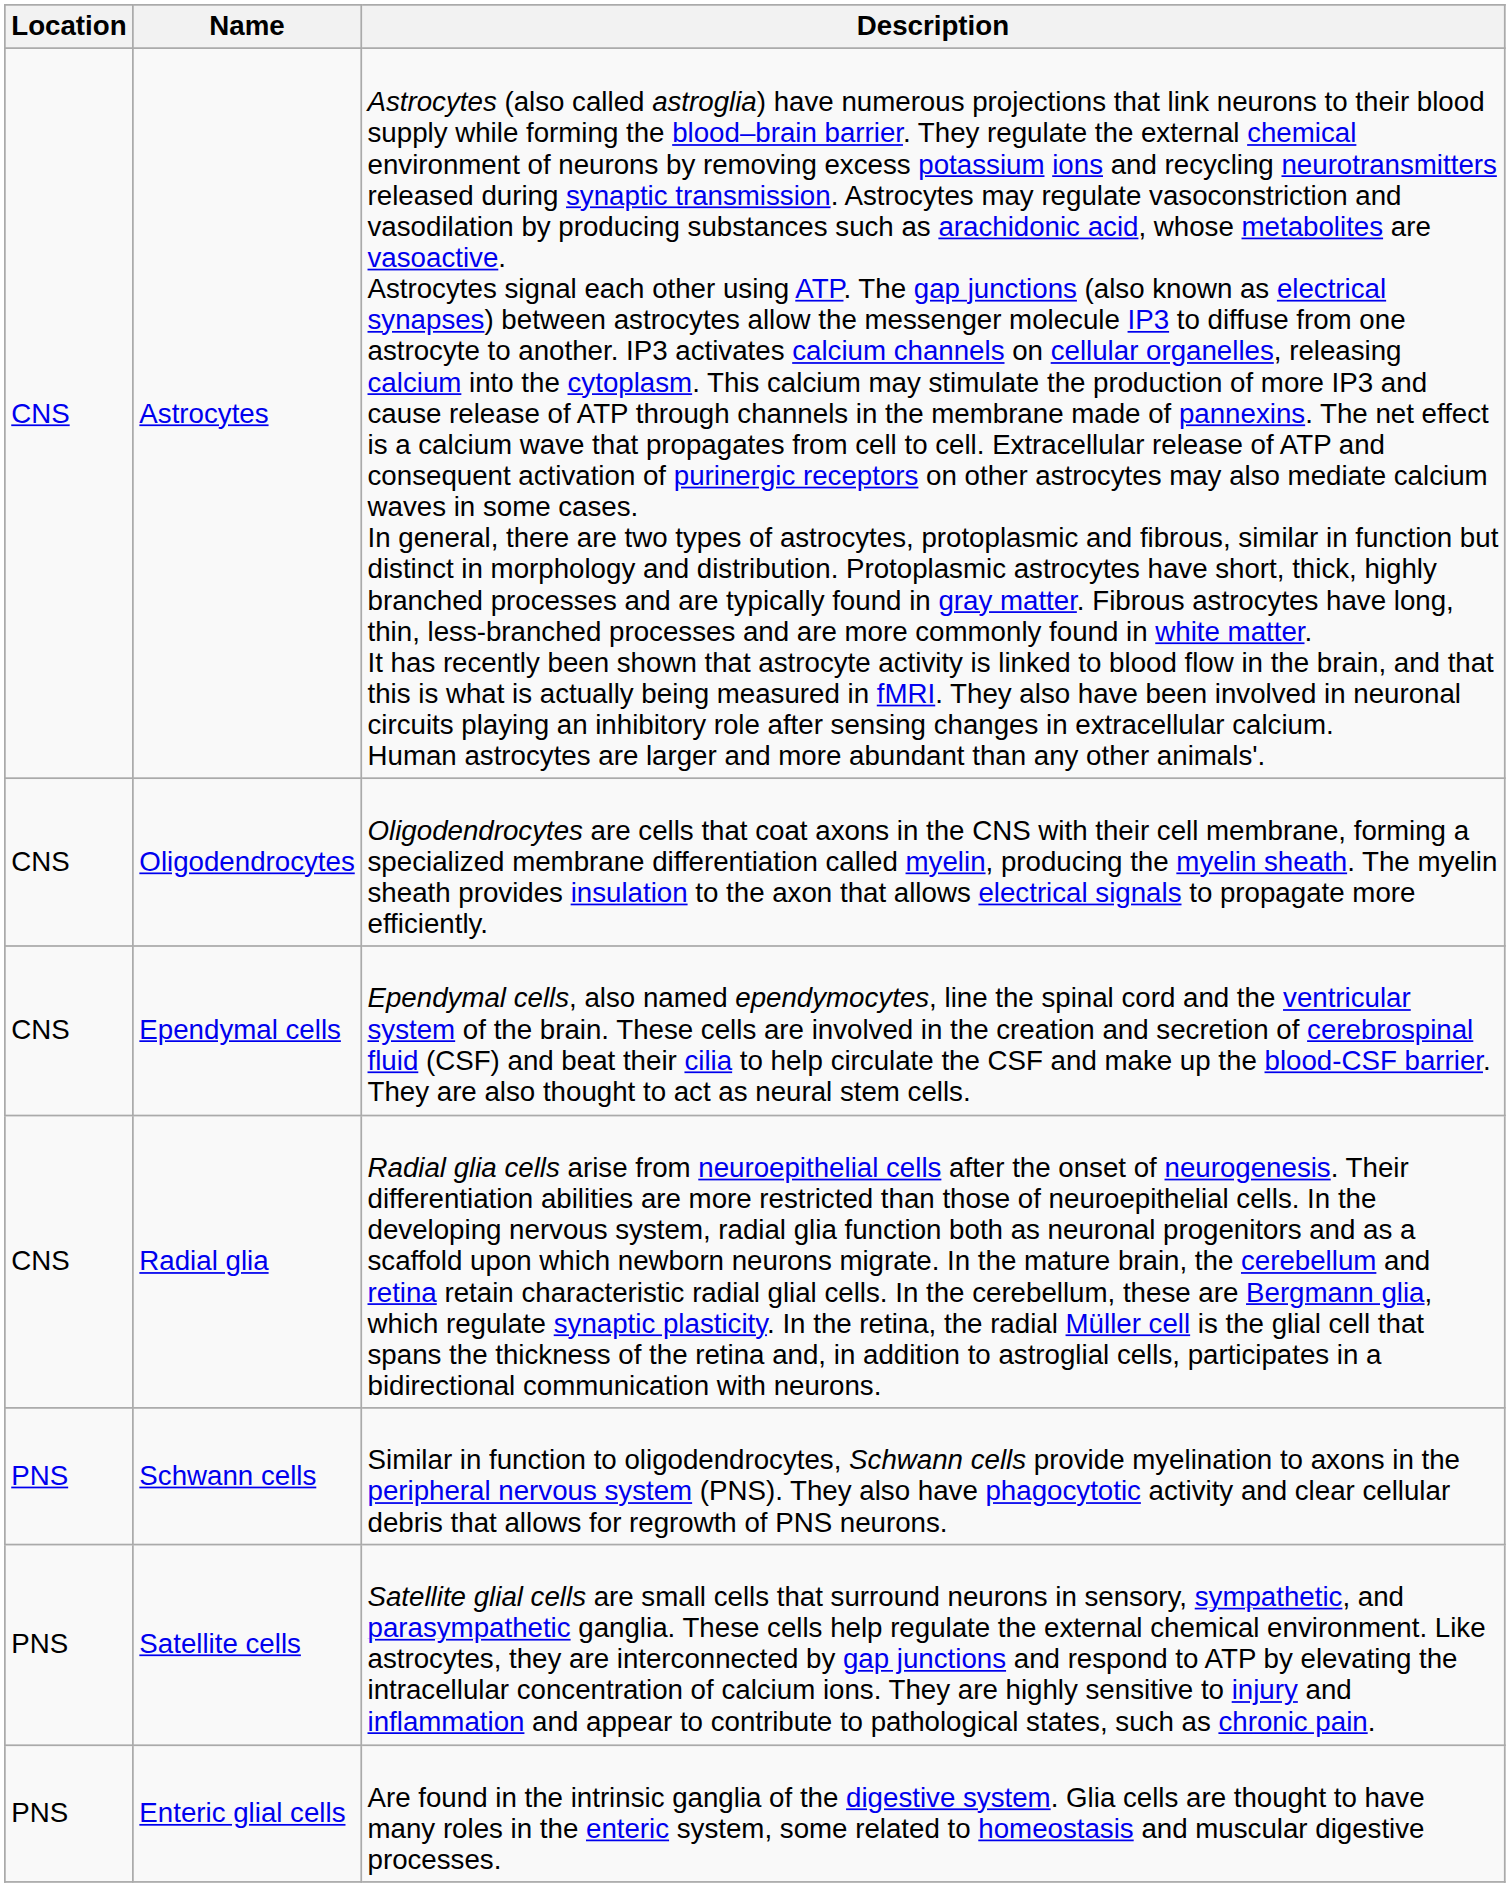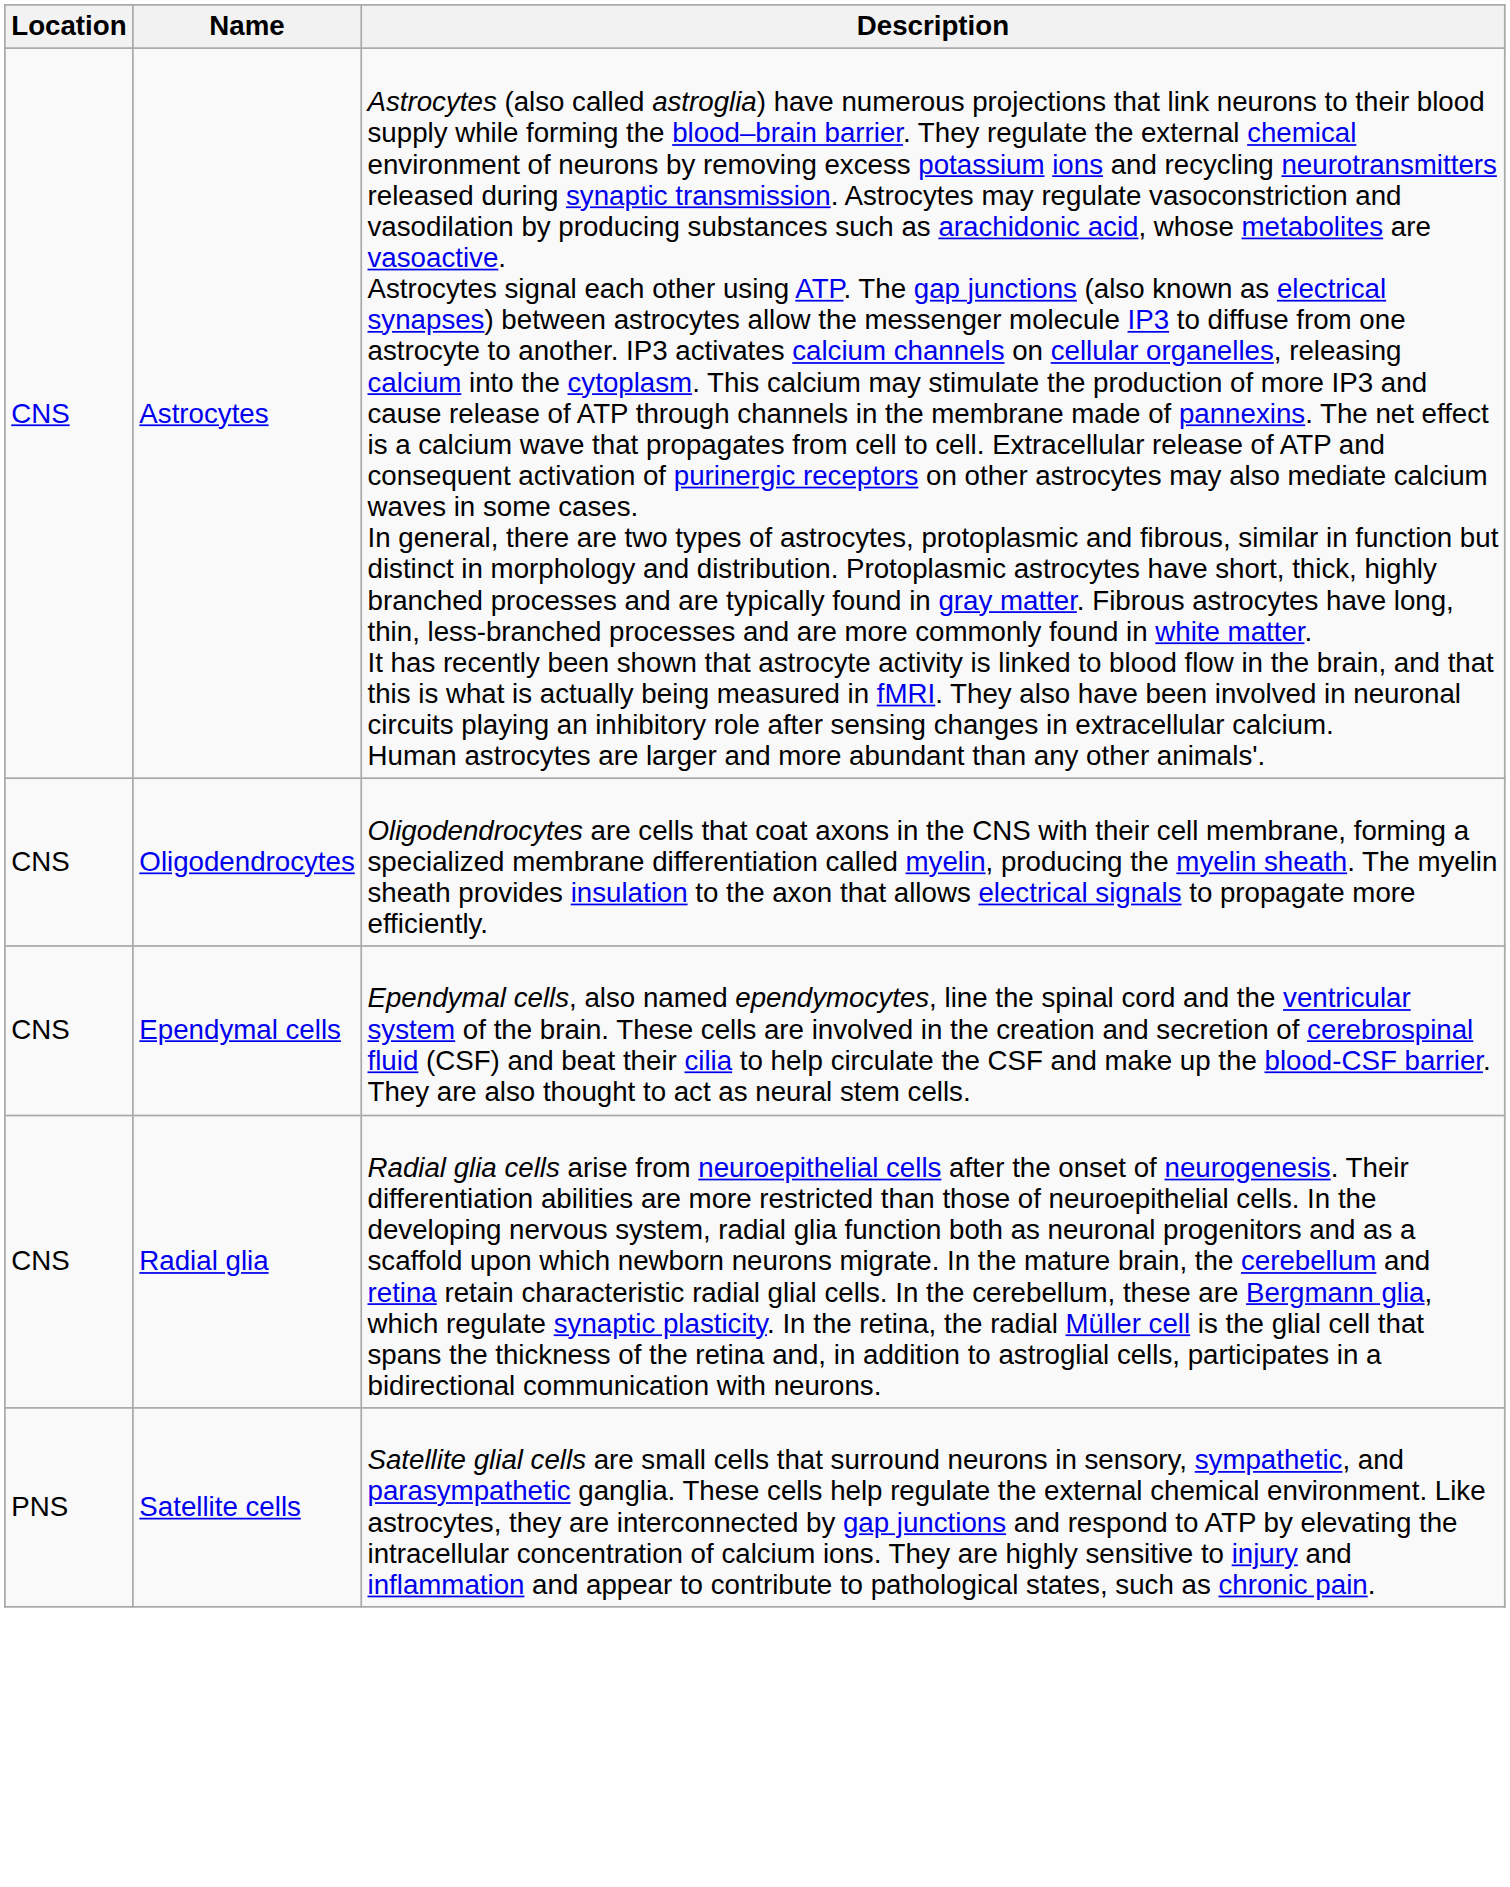- row: PNS | Schwann cells | Similar in function to oligodendrocytes, Schwann cells provide myelination to axons in the peripheral nervous system (PNS). They also have phagocytotic activity and clear cellular debris that allows for regrowth of PNS neurons.
- row: PNS | Enteric glial cells | Are found in the intrinsic ganglia of the digestive system. Glia cells are thought to have many roles in the enteric system, some related to homeostasis and muscular digestive processes.
